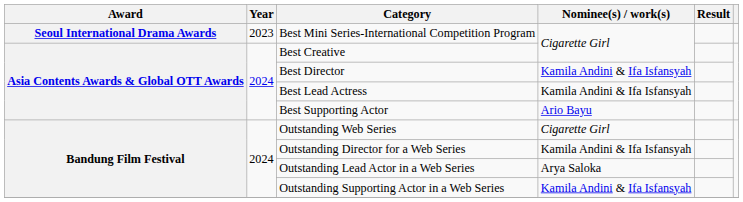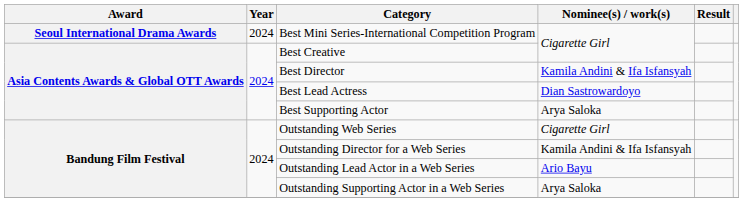Best Mini Series-International Competition Program | Year: 2023 -> 2024
Best Lead Actress | Nominee(s) / work(s): Kamila Andini & Ifa Isfansyah -> Dian Sastrowardoyo
Best Supporting Actor | Nominee(s) / work(s): Ario Bayu -> Arya Saloka
Outstanding Lead Actor in a Web Series | Nominee(s) / work(s): Arya Saloka -> Ario Bayu
Outstanding Supporting Actor in a Web Series | Nominee(s) / work(s): Kamila Andini & Ifa Isfansyah -> Arya Saloka
